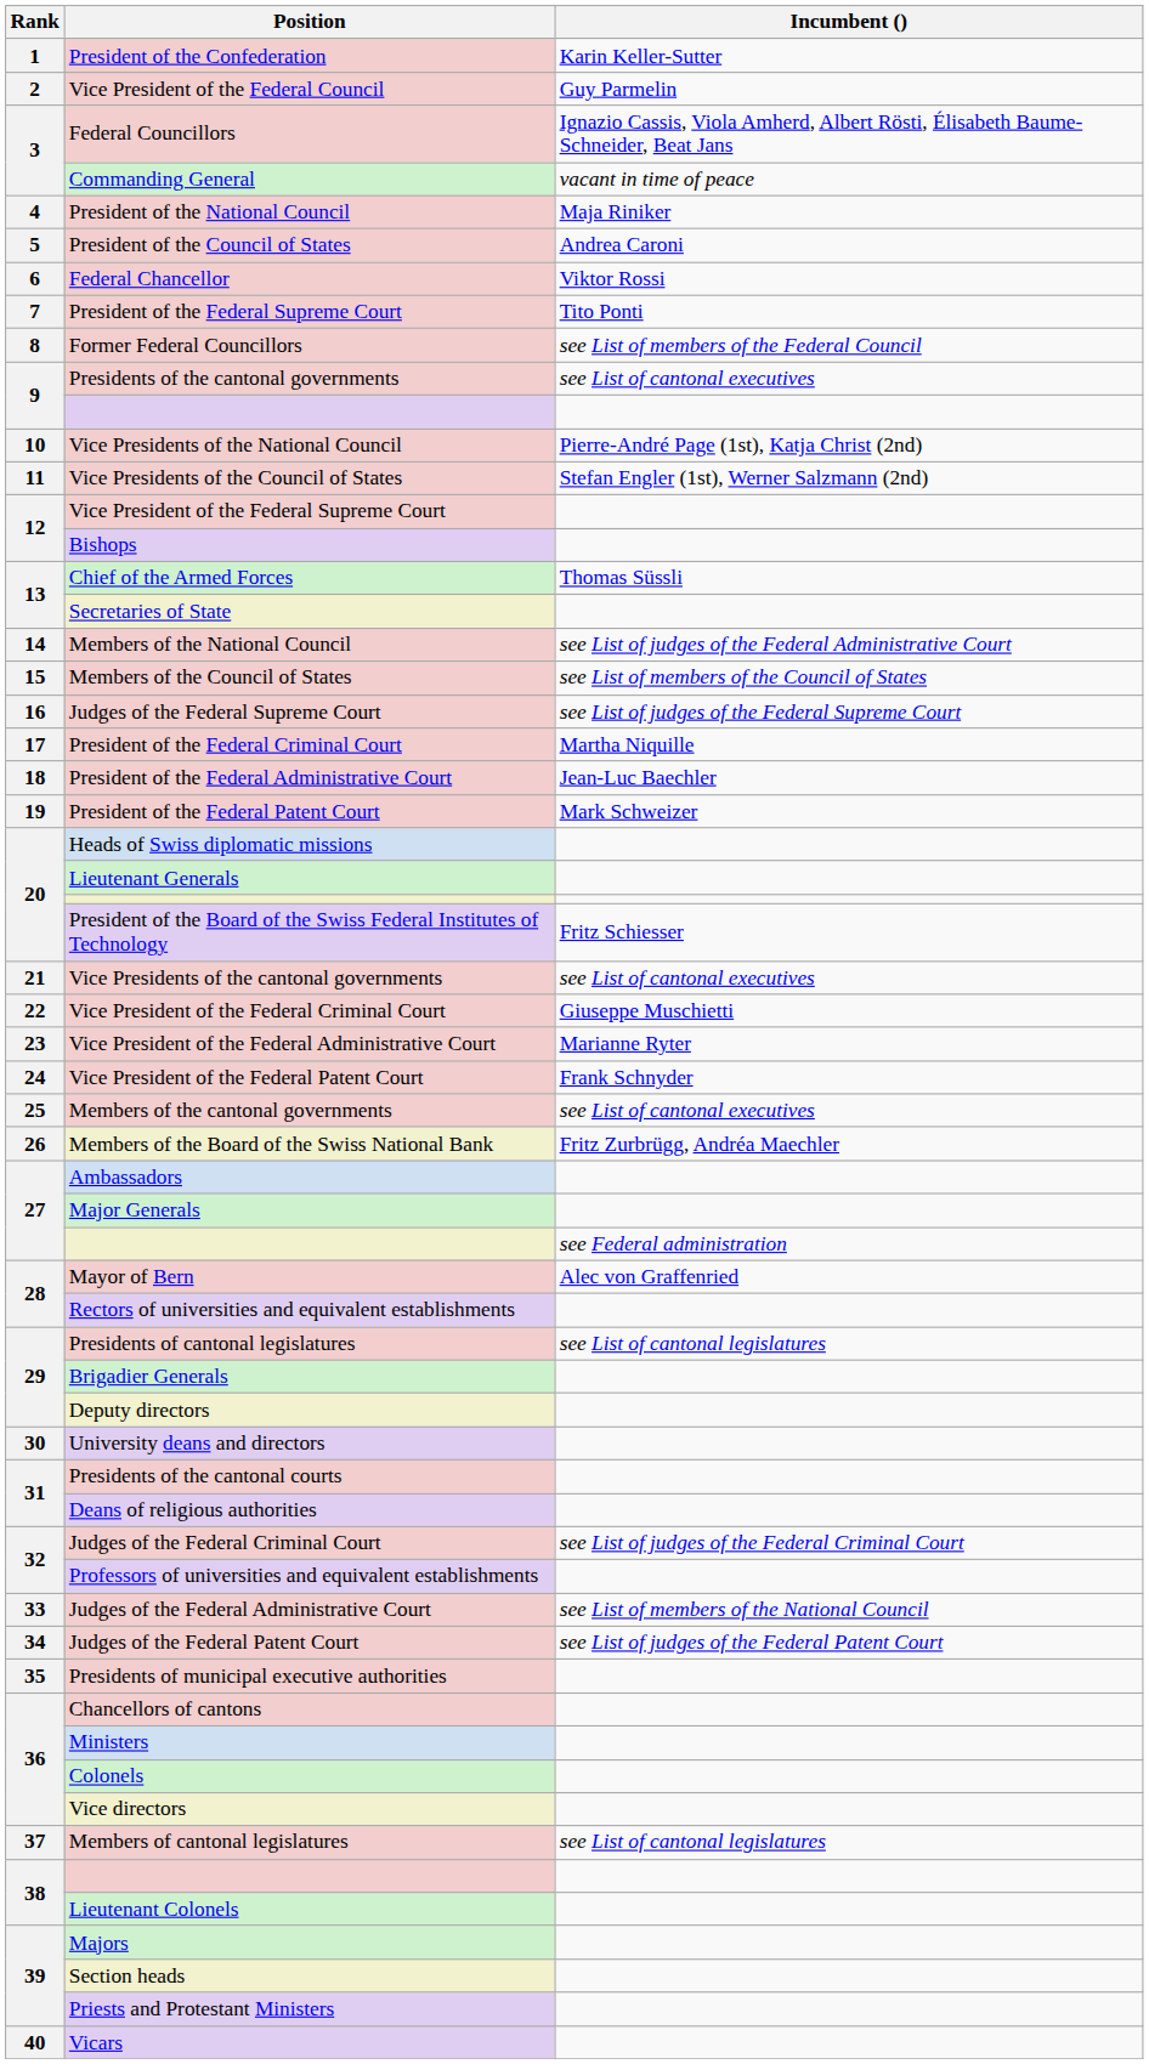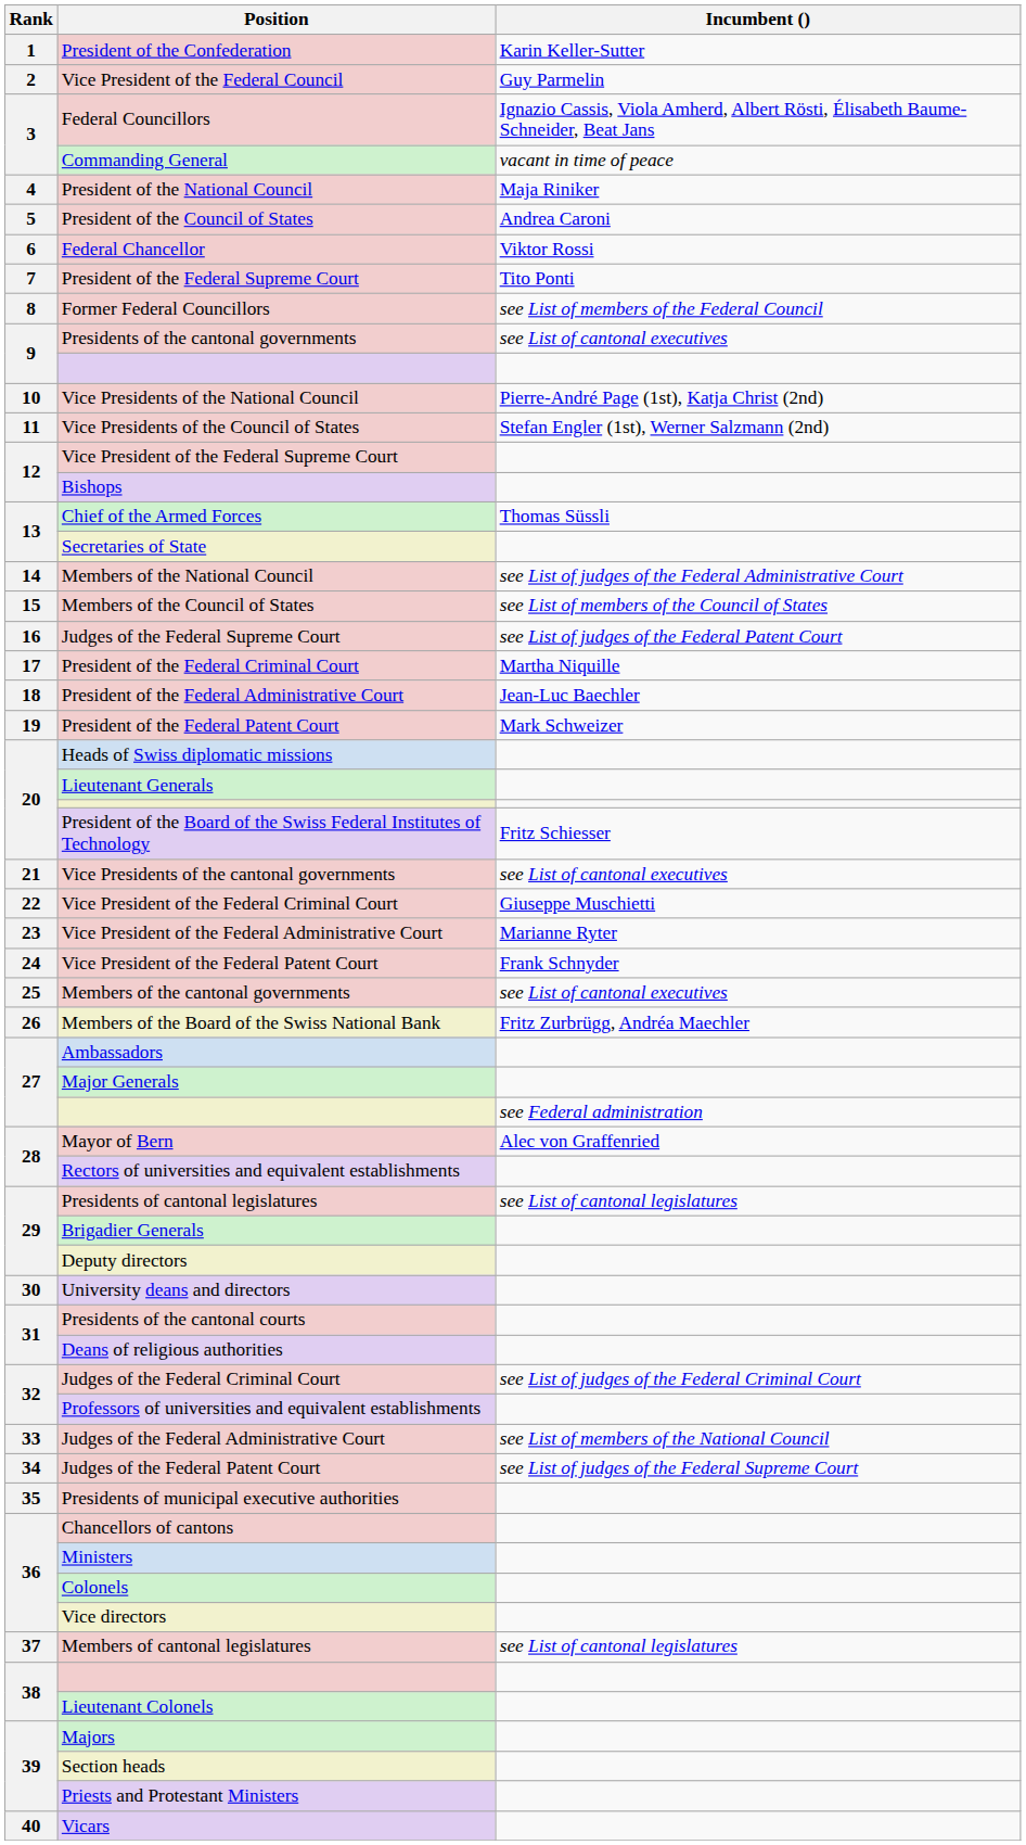Judges of the Federal Supreme Court | Incumbent (): see List of judges of the Federal Supreme Court -> see List of judges of the Federal Patent Court
Judges of the Federal Patent Court | Incumbent (): see List of judges of the Federal Patent Court -> see List of judges of the Federal Supreme Court
